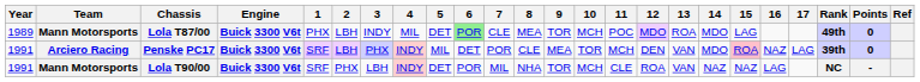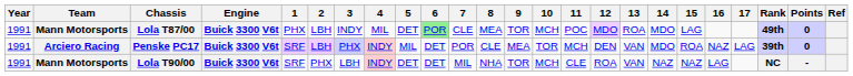Lola T87/00 | Year: 1989 -> 1991
Penske PC17 | 15: pink background -> no background
Lola T90/00 | 6: POR -> DET
